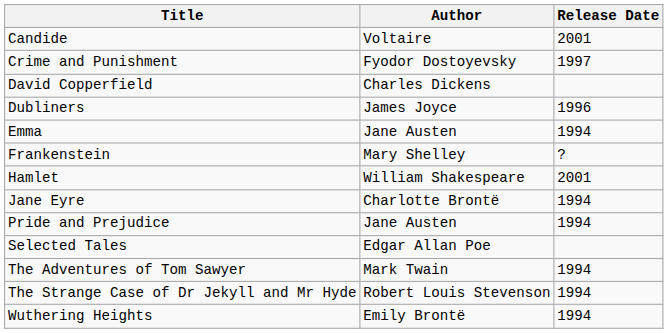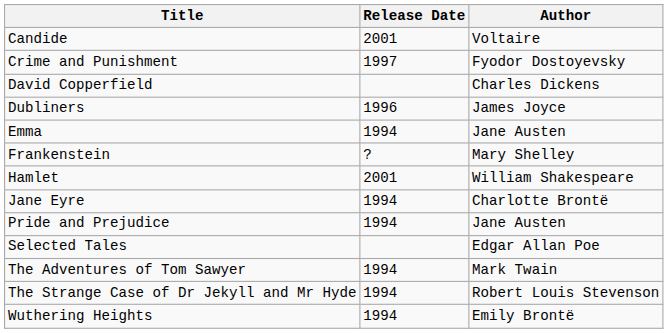columns swapped: Author <-> Release Date
